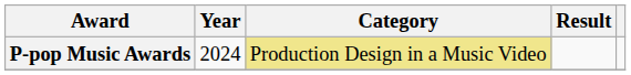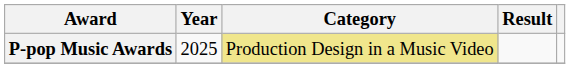P-pop Music Awards | Year: 2024 -> 2025
